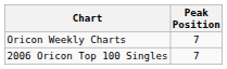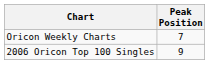2006 Oricon Top 100 Singles | Peak Position: 7 -> 9
